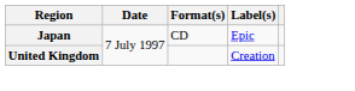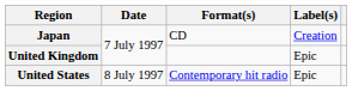Japan | Label(s): Epic -> Creation
United Kingdom | Label(s): Creation -> Epic
+ row: United States | 8 July 1997 | Contemporary hit radio | Epic
